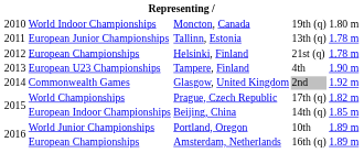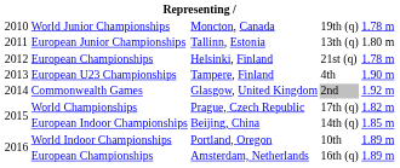Moncton, Canada | column 2: World Indoor Championships -> World Junior Championships
Moncton, Canada | column 5: 1.80 m -> 1.78 m
Tallinn, Estonia | column 5: 1.78 m -> 1.80 m
Portland, Oregon | column 2: World Junior Championships -> World Indoor Championships
